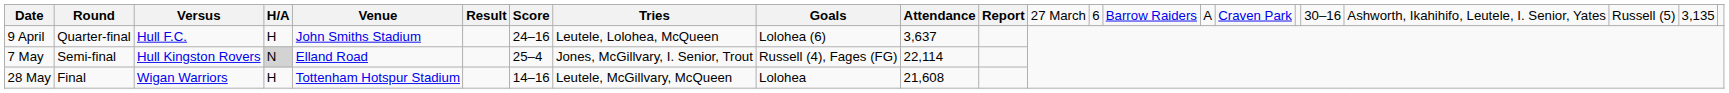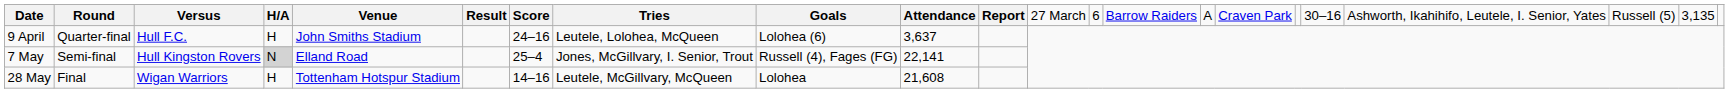7 May | column 10: 22,114 -> 22,141
